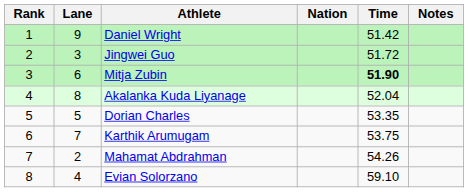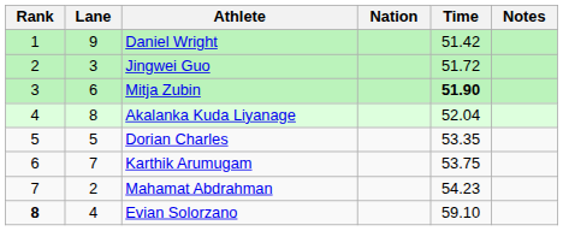Mahamat Abdrahman | Time: 54.26 -> 54.23
Evian Solorzano | Rank: normal -> bold
